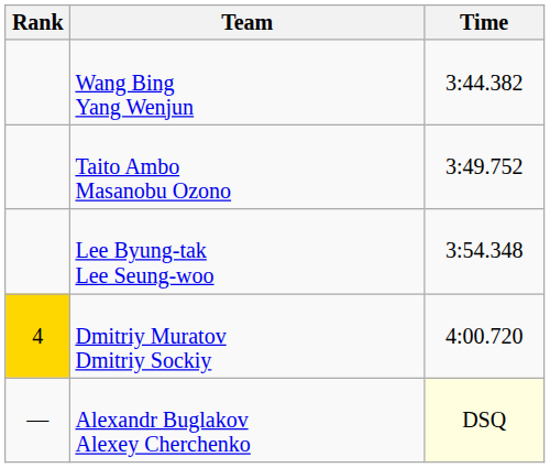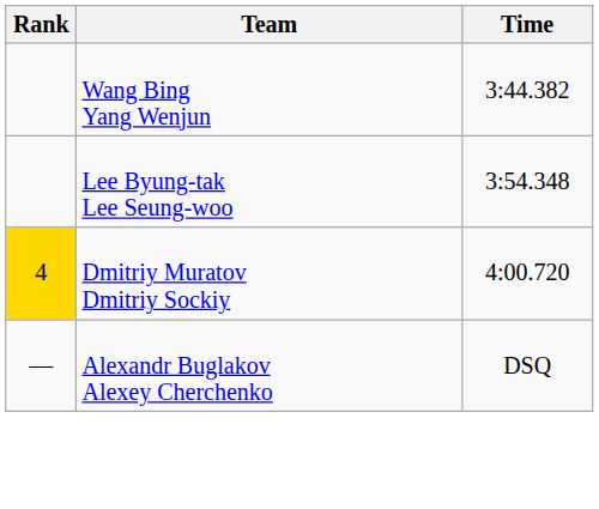- row: Taito Ambo Masanobu Ozono | 3:49.752
Alexandr Buglakov Alexey Cherchenko | Time: lightyellow background -> no background
